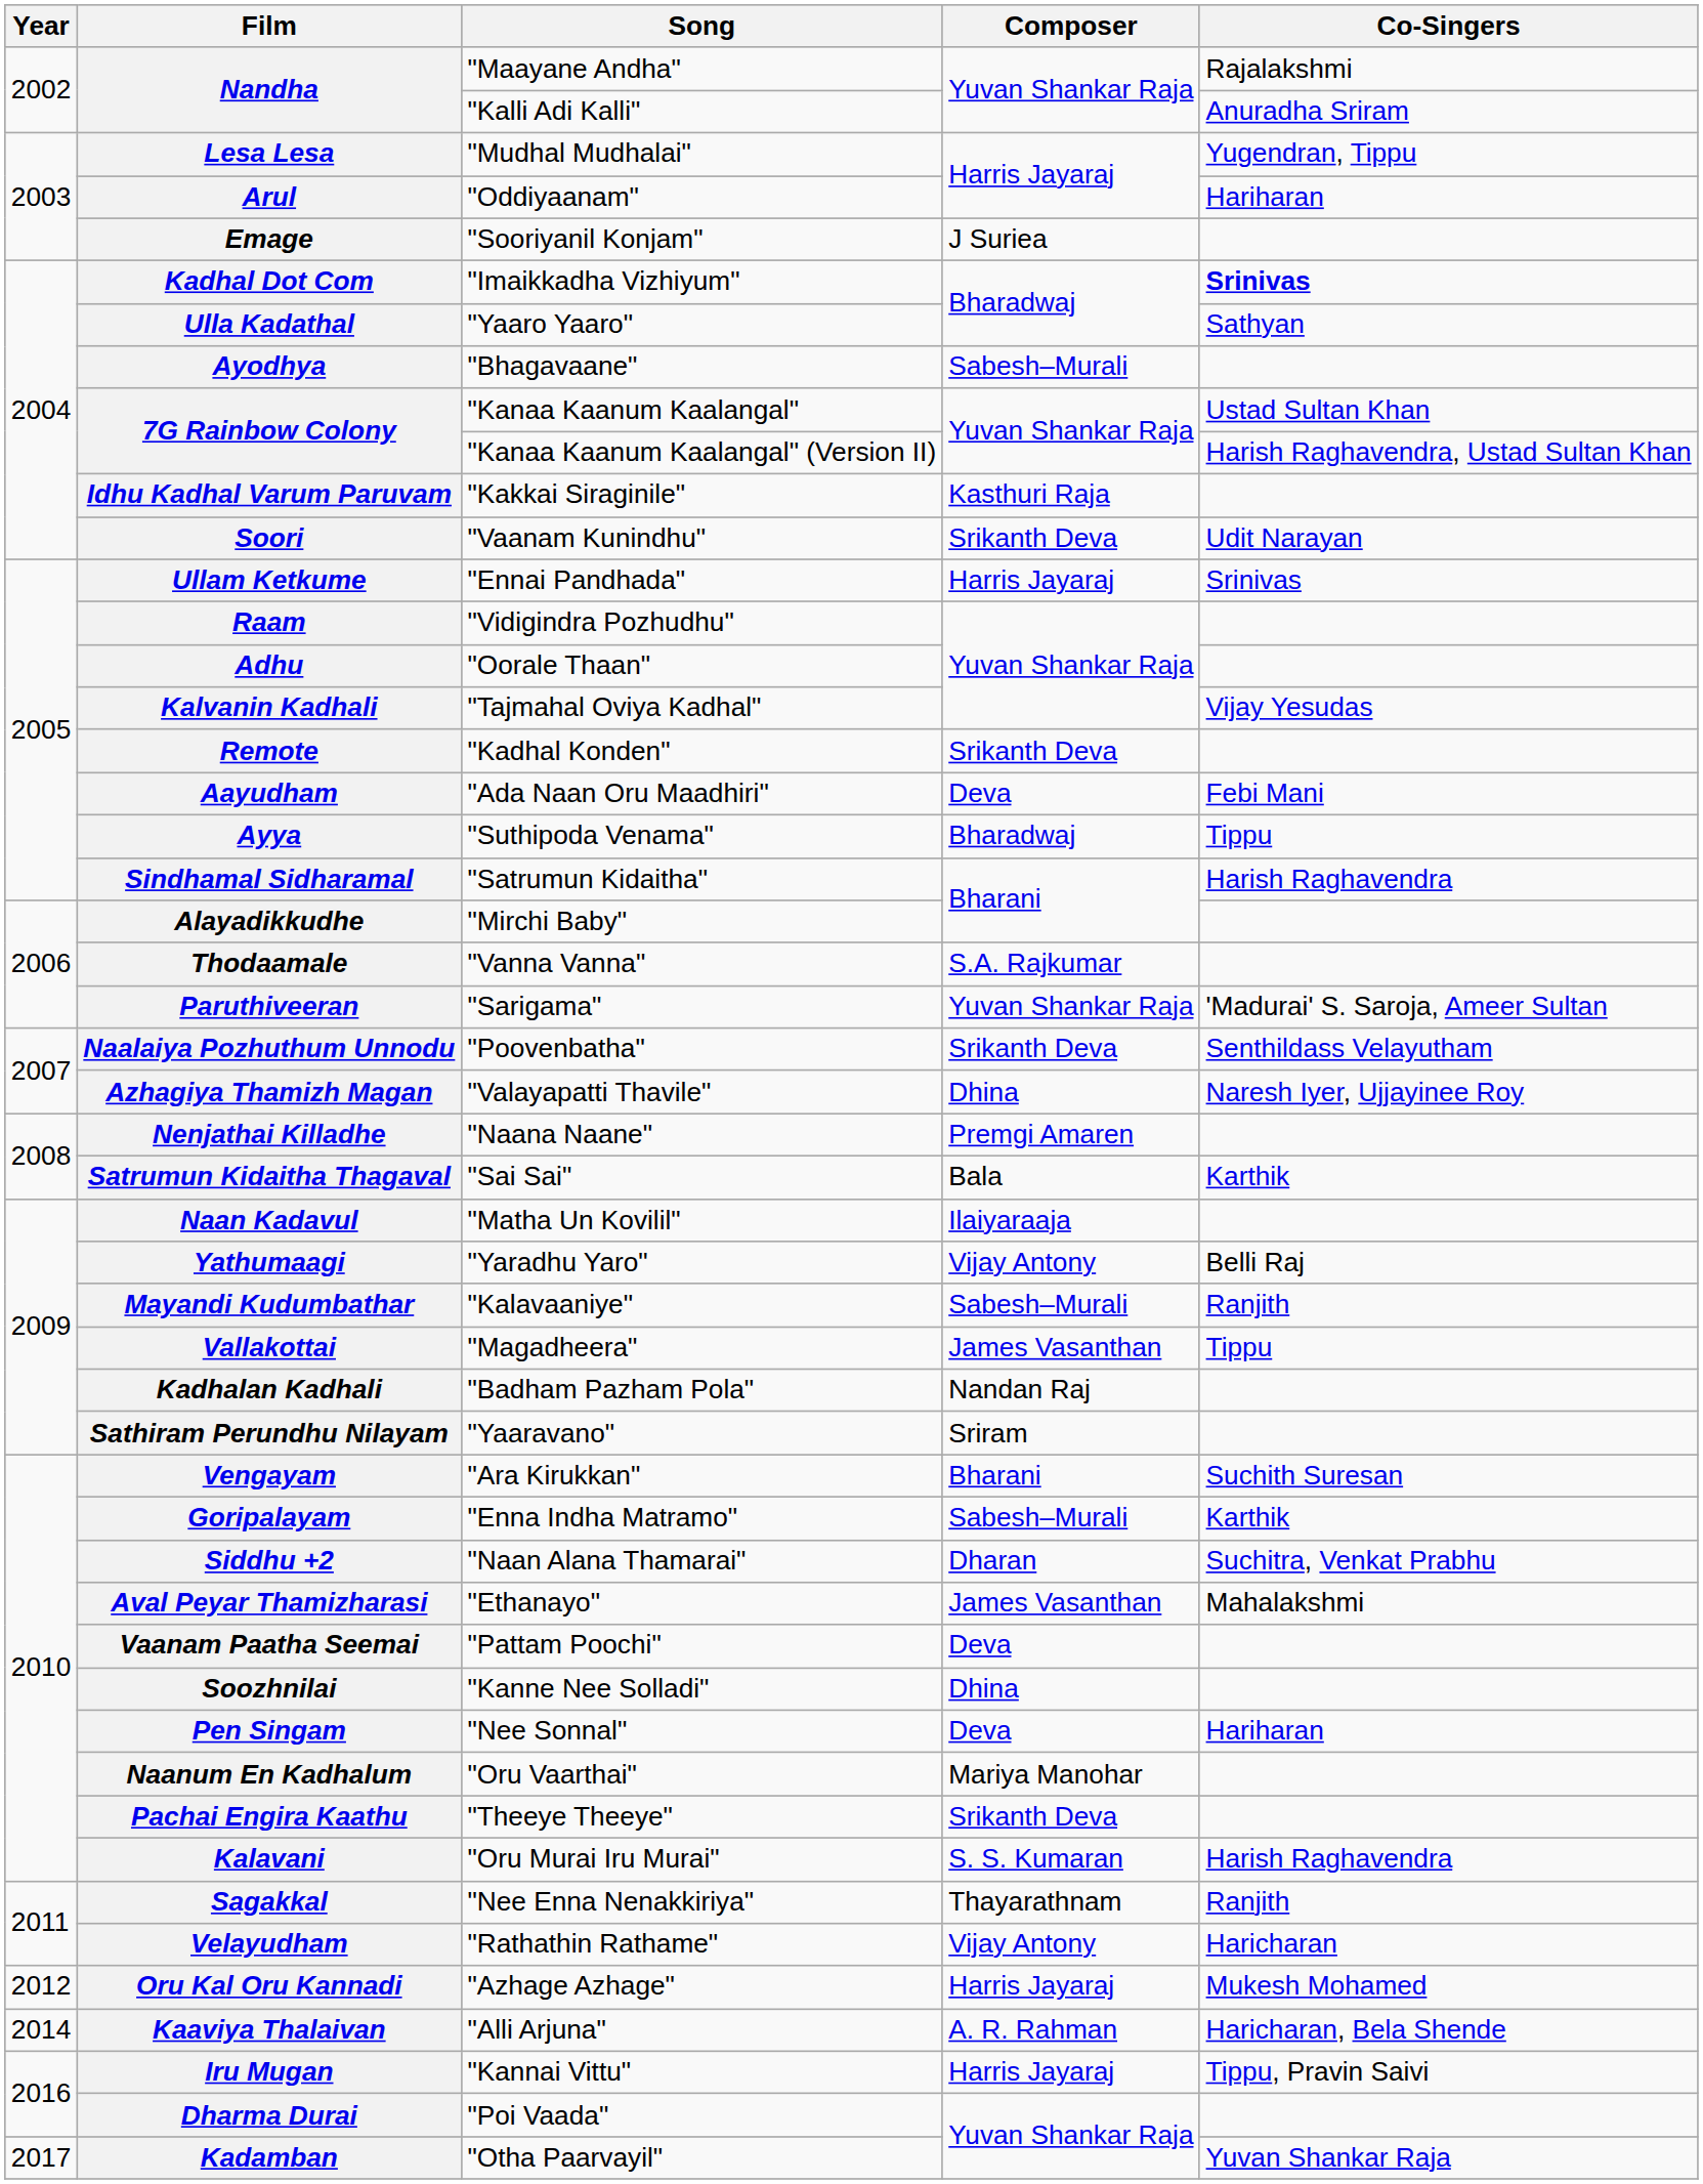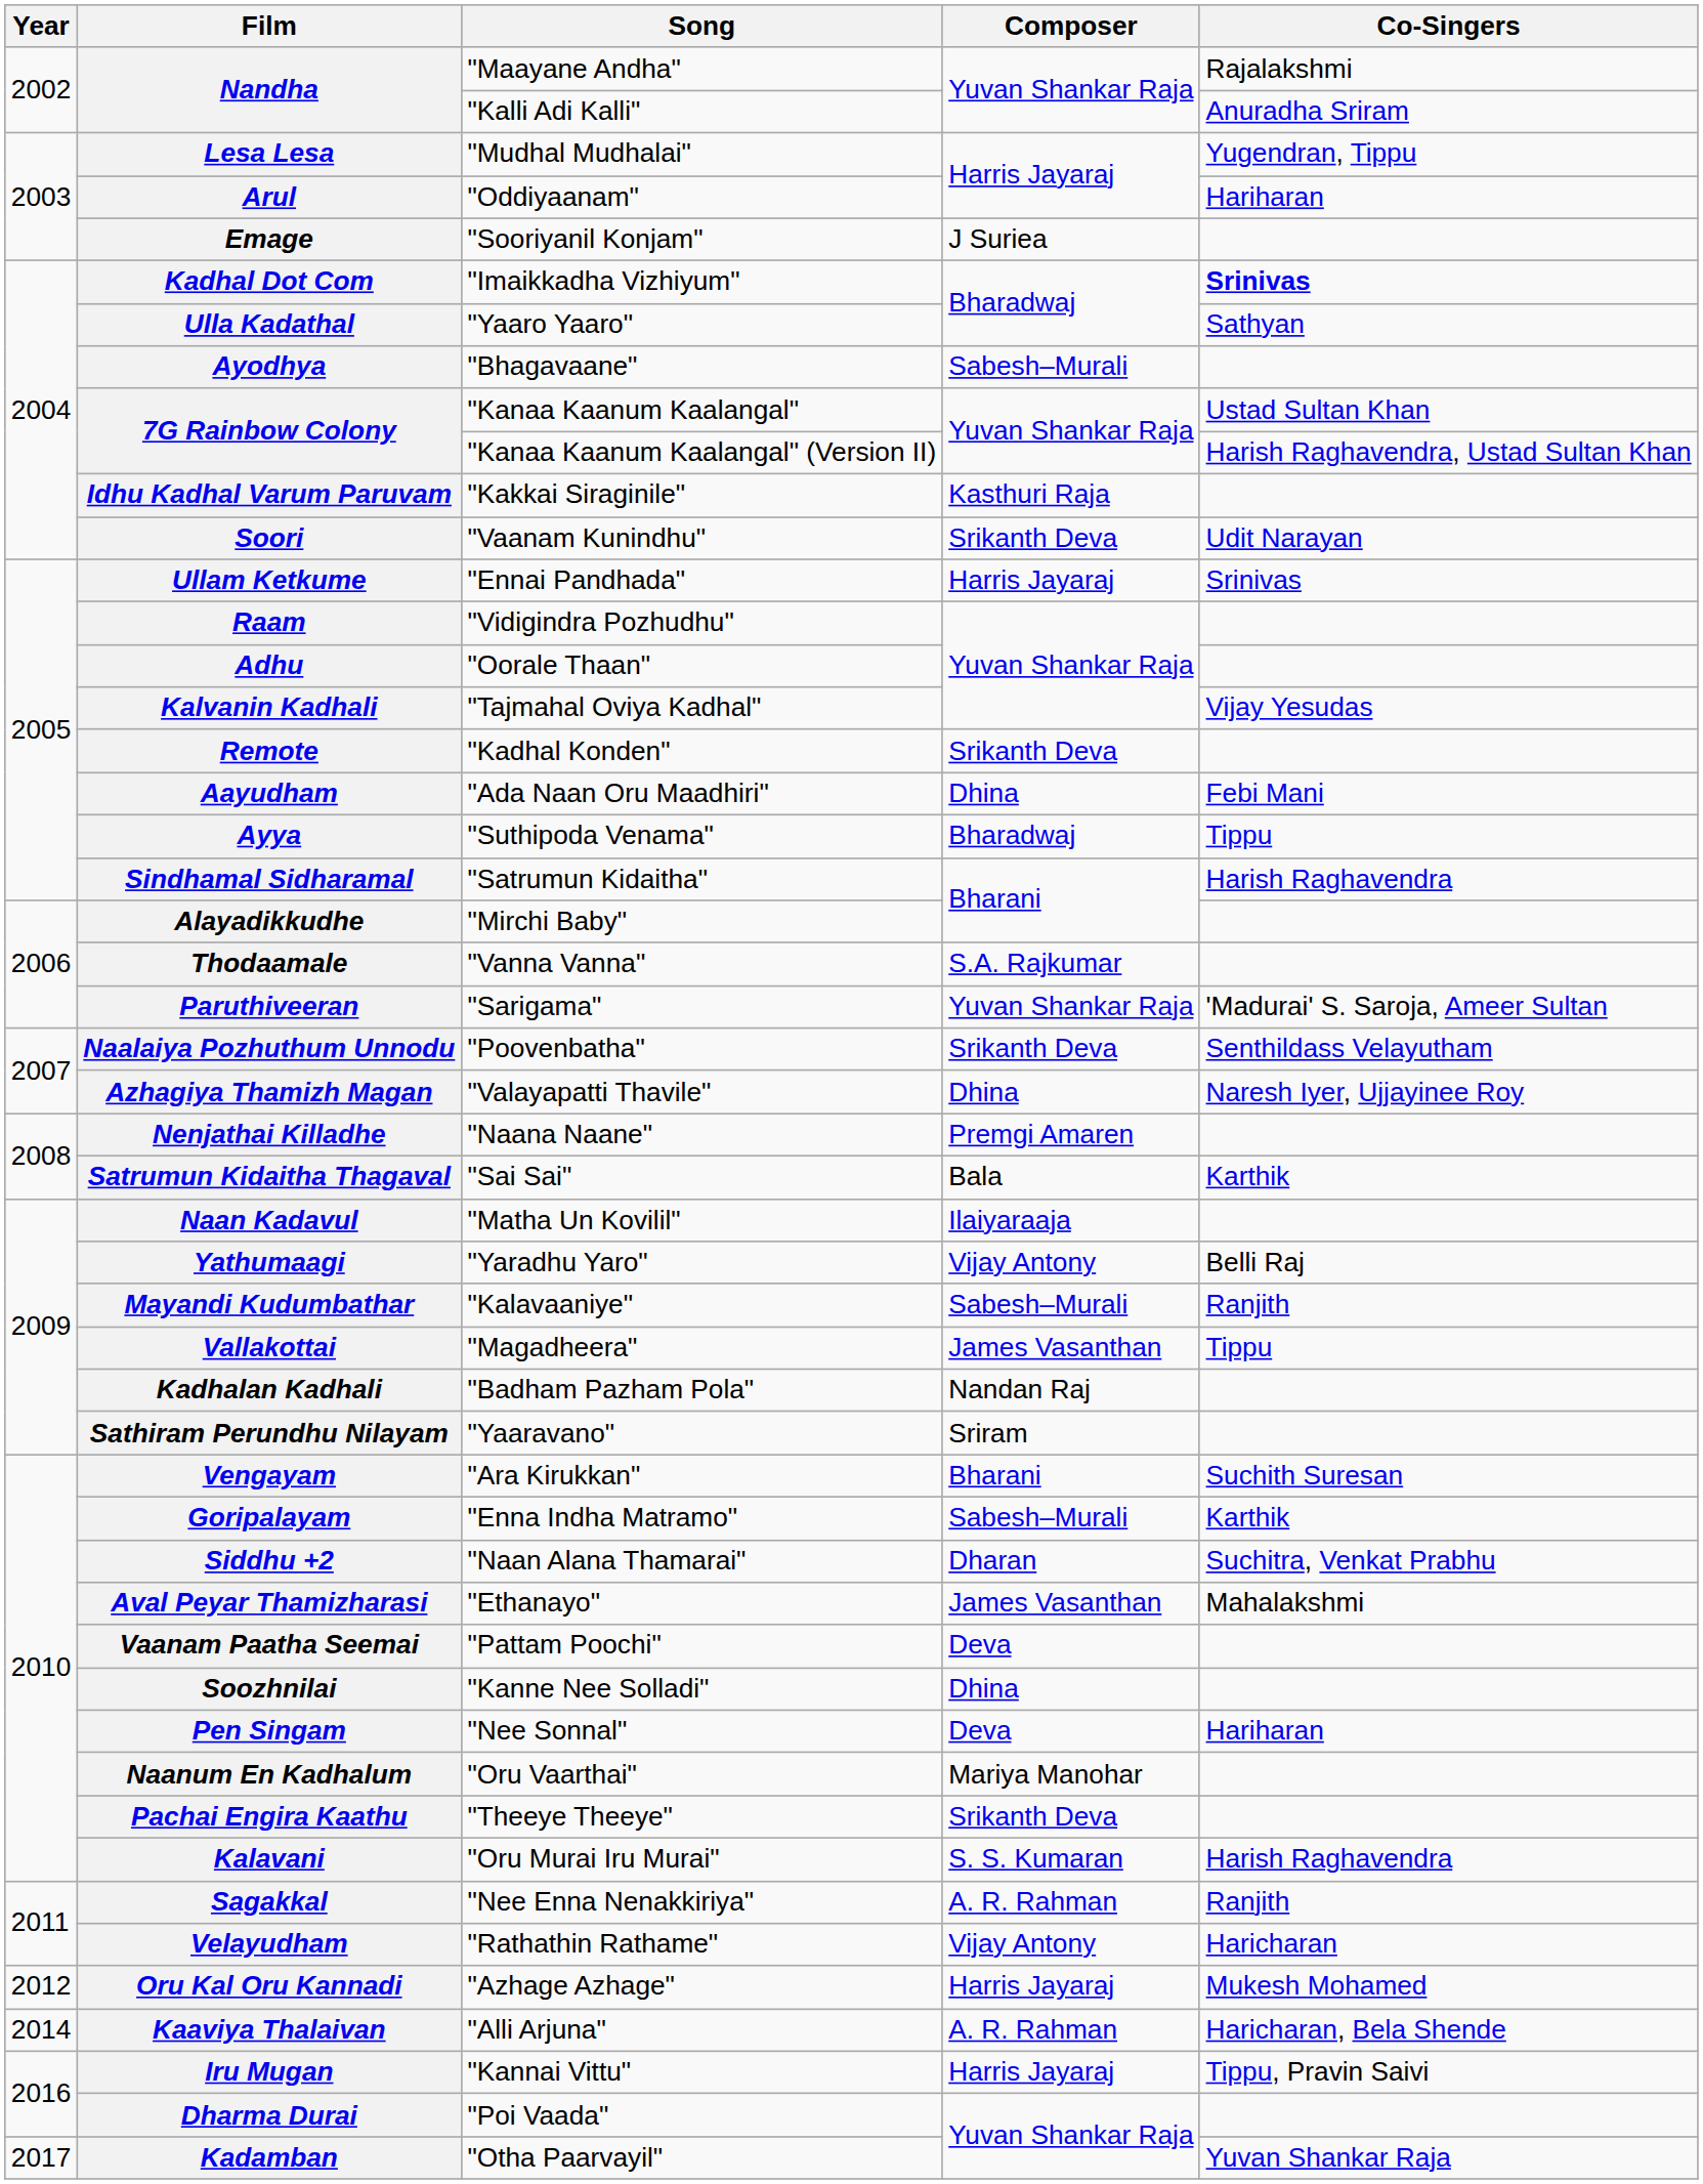Aayudham | Composer: Deva -> Dhina
Sagakkal | Composer: Thayarathnam -> A. R. Rahman
